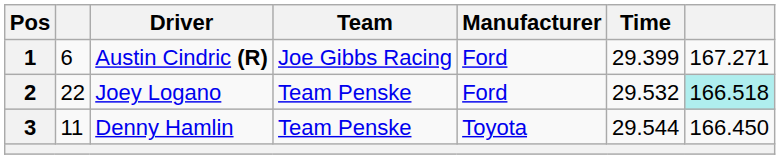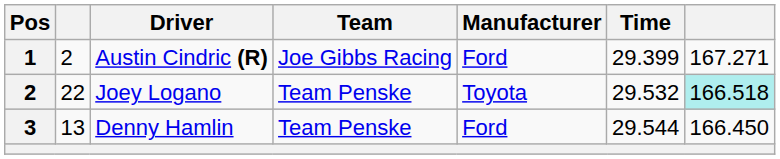Austin Cindric (R) | column 2: 6 -> 2
Joey Logano | Manufacturer: Ford -> Toyota
Denny Hamlin | column 2: 11 -> 13
Denny Hamlin | Manufacturer: Toyota -> Ford
